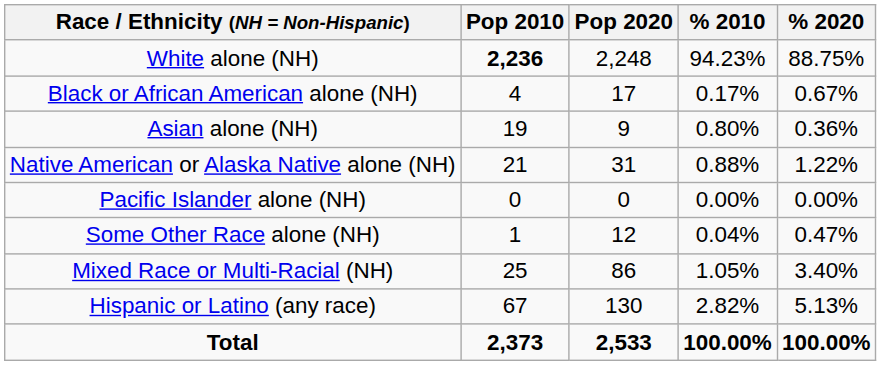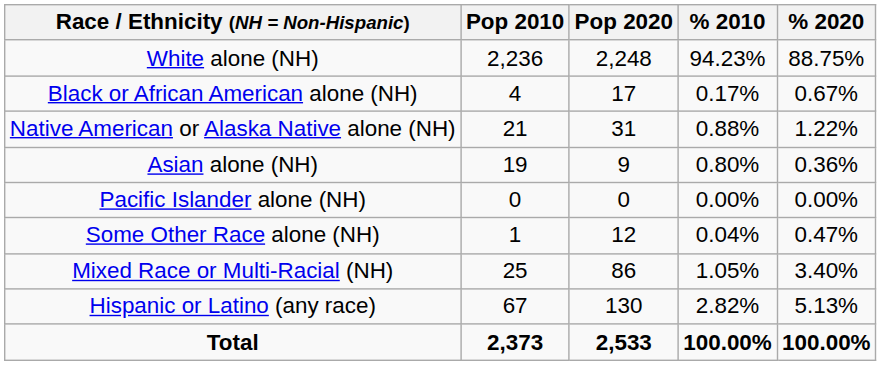White alone (NH) | Pop 2010: bold -> normal
rows swapped: Native American or Alaska Native alone (NH) <-> Asian alone (NH)
